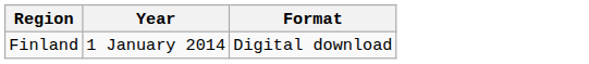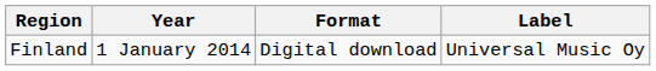+ column: Label | Universal Music Oy
